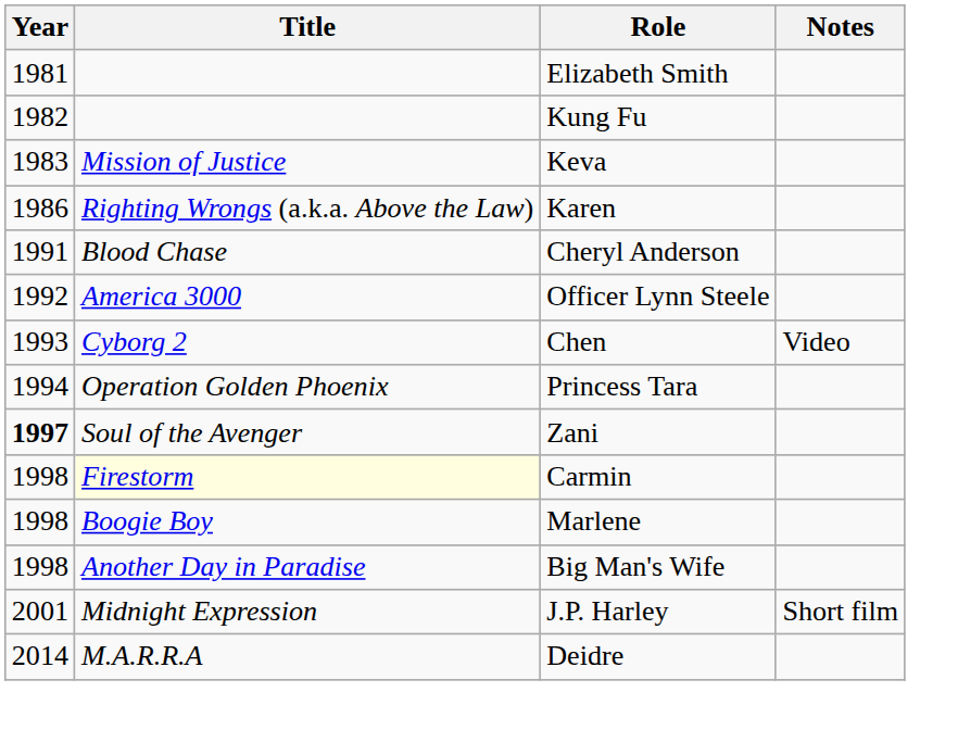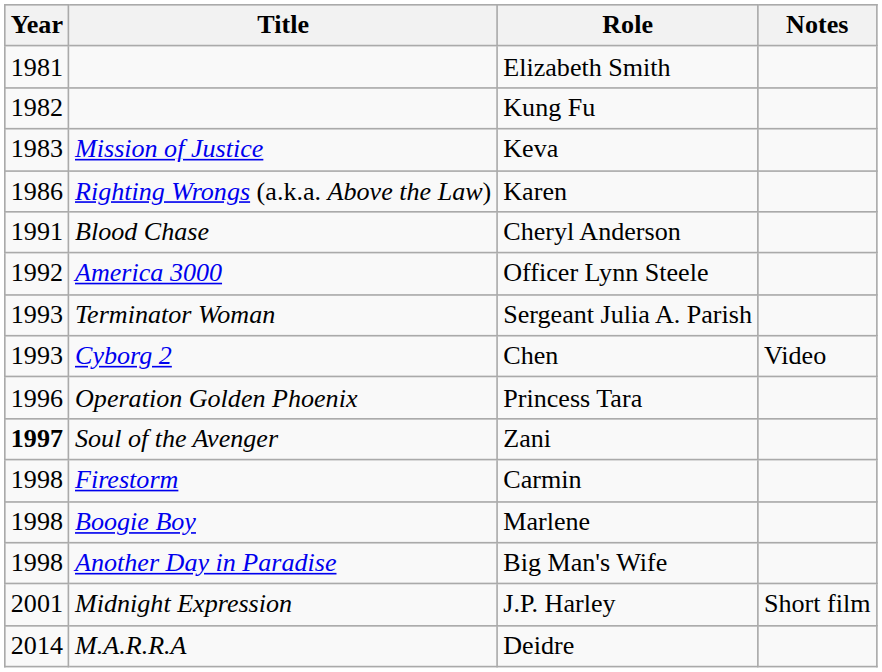+ row: 1993 | Terminator Woman | Sergeant Julia A. Parish
Princess Tara | Year: 1994 -> 1996
Carmin | Title: lightyellow background -> no background
